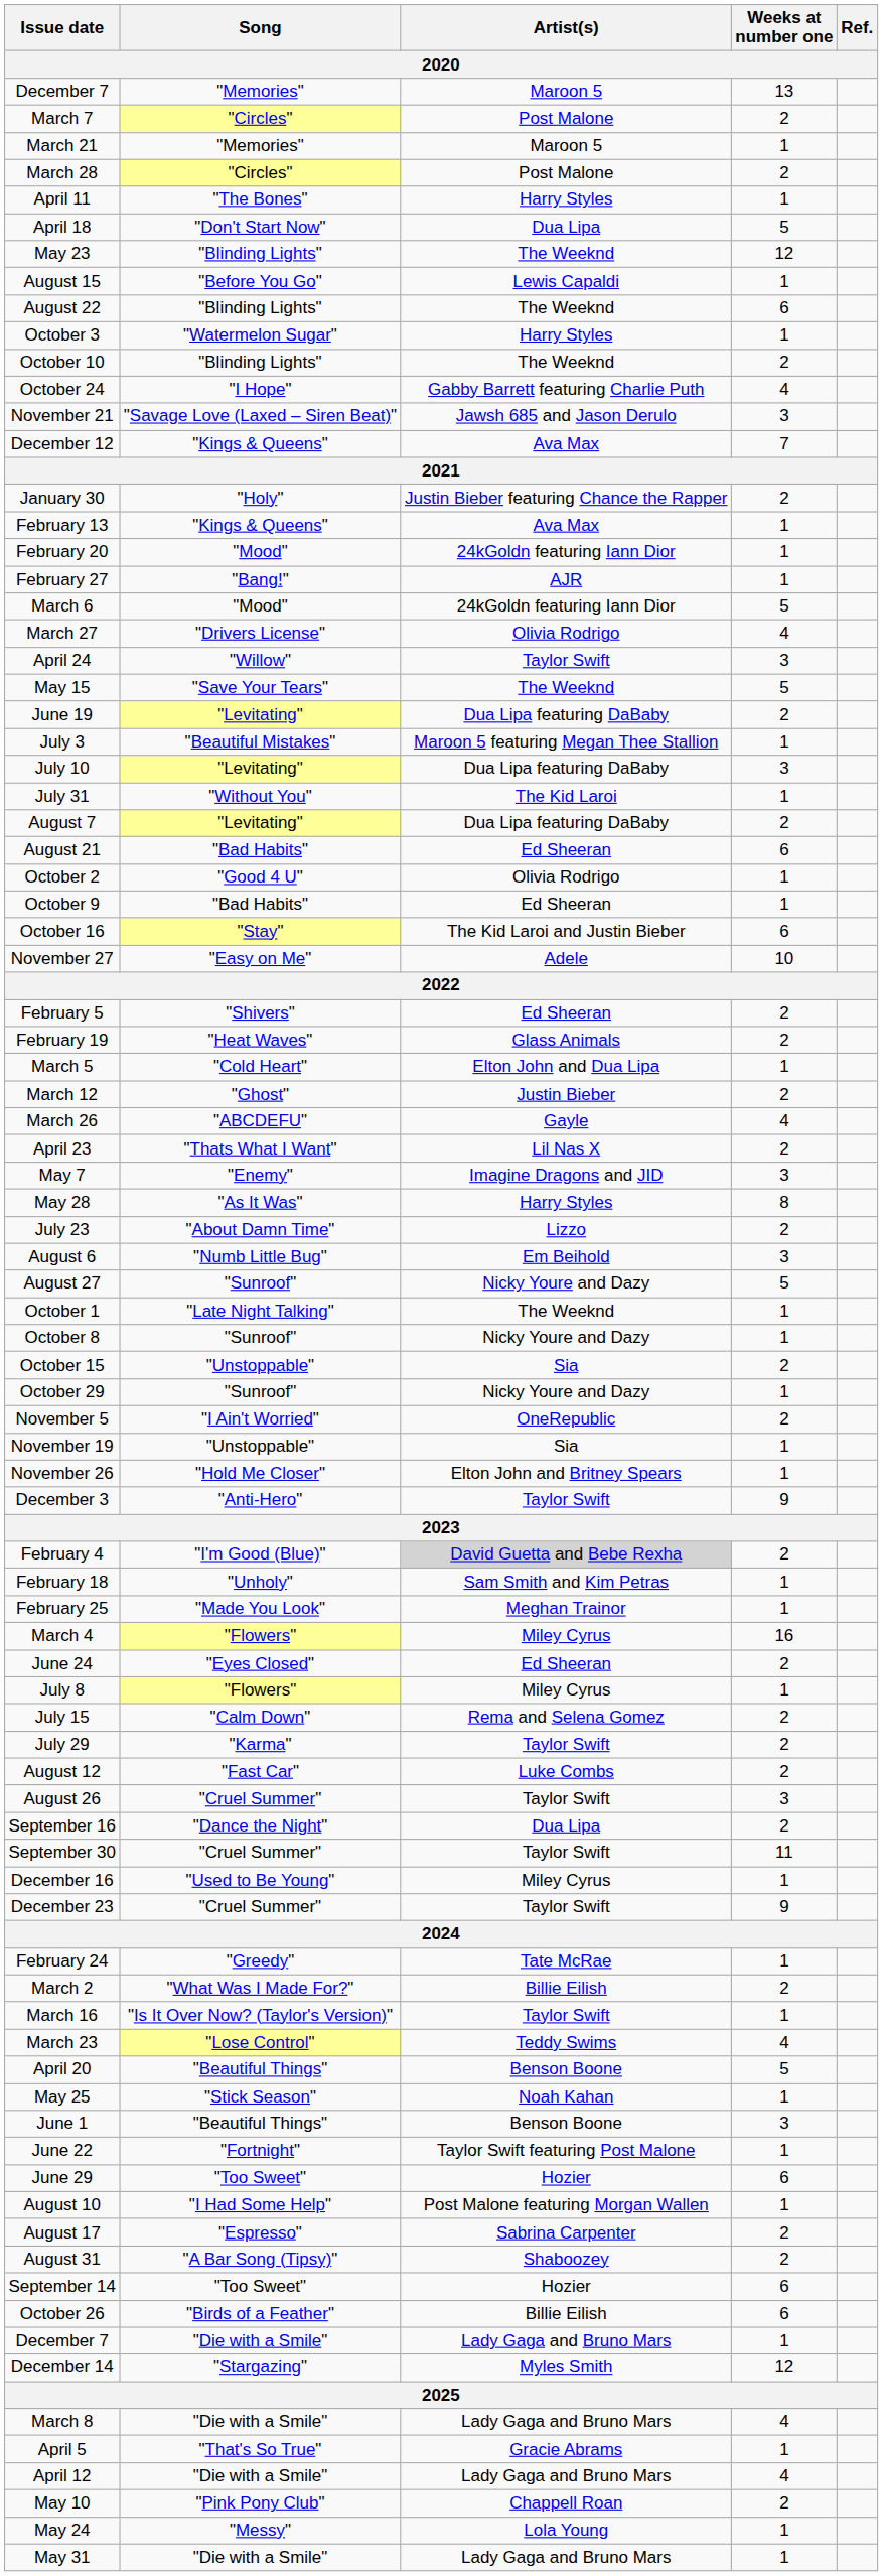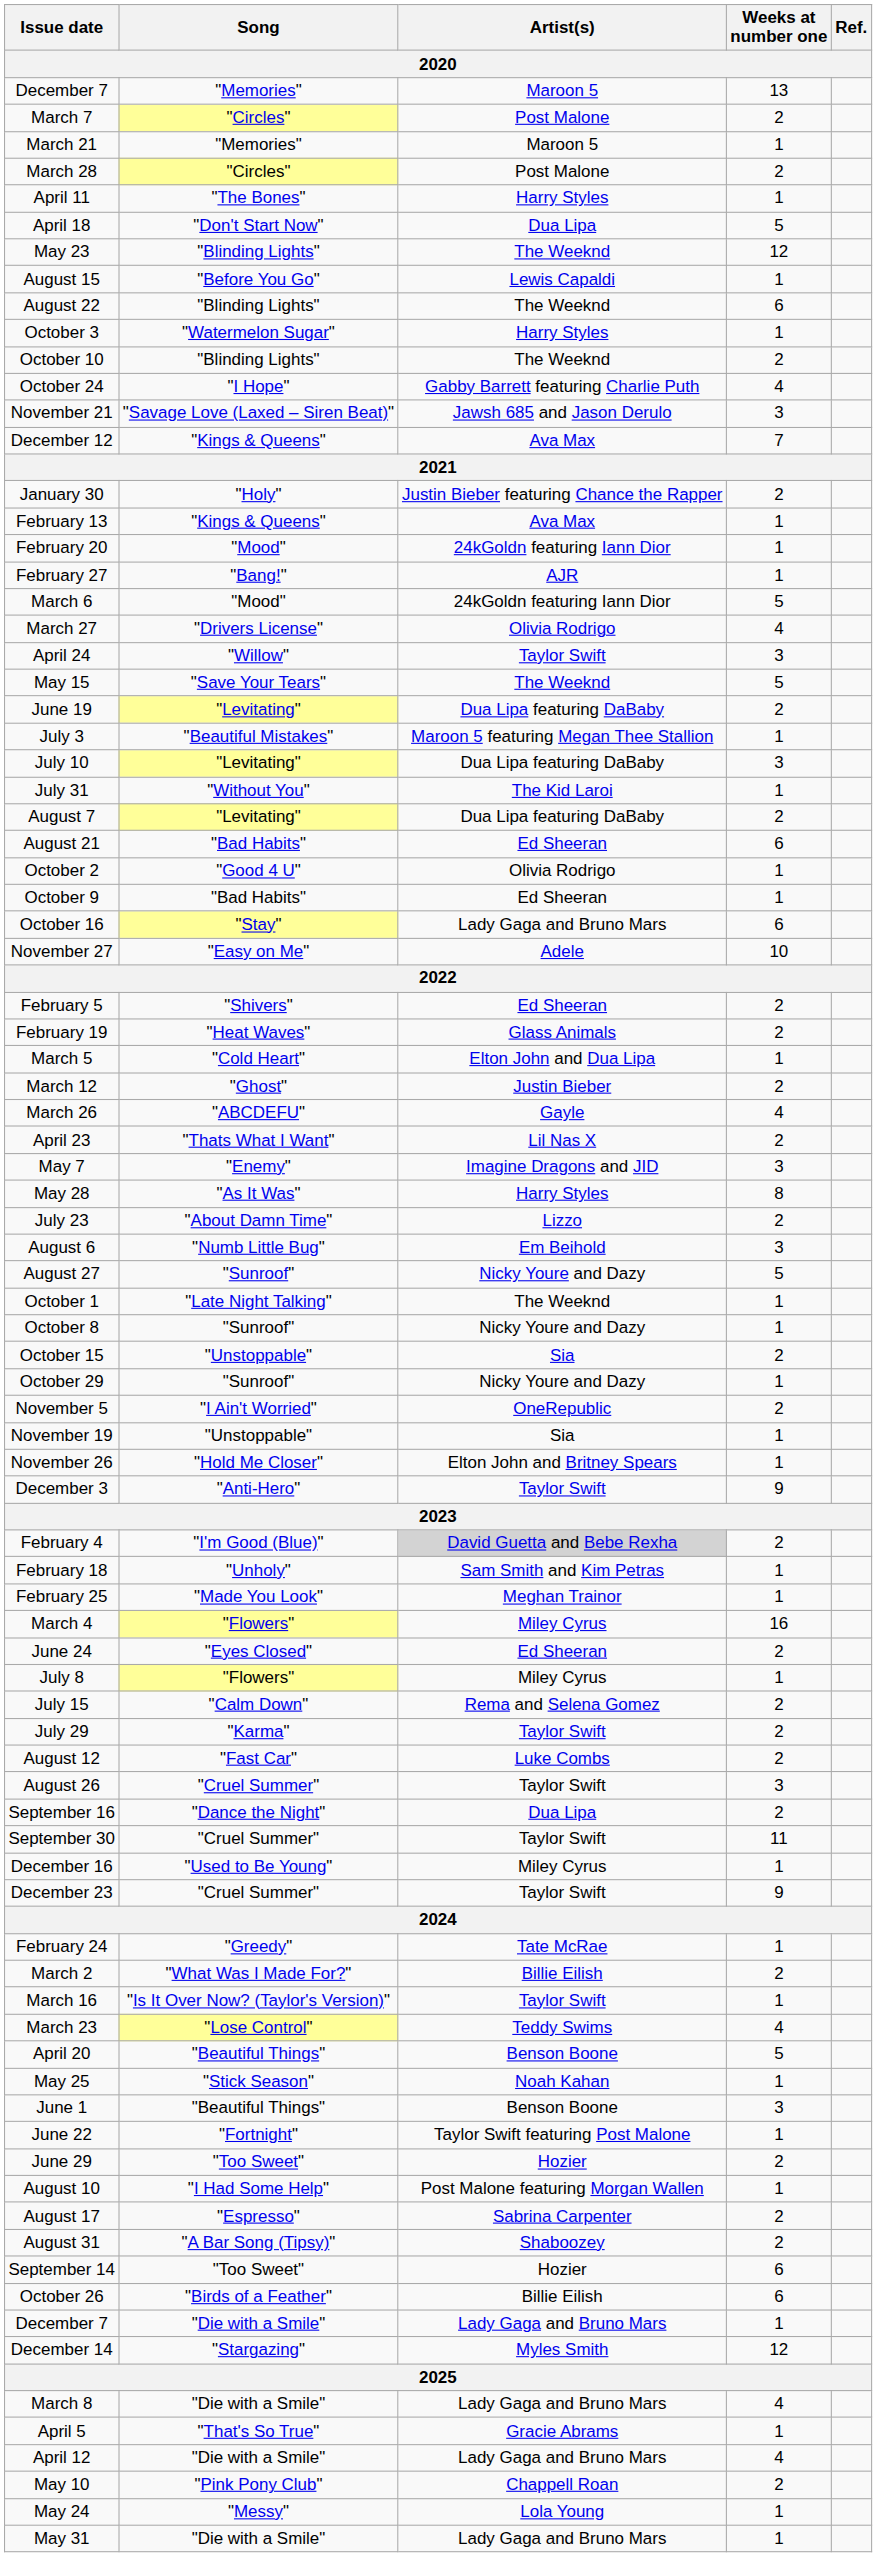October 16 | Artist(s): The Kid Laroi and Justin Bieber -> Lady Gaga and Bruno Mars
June 29 | Weeks at number one: 6 -> 2
